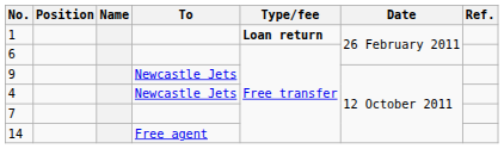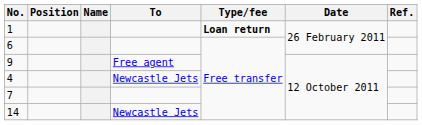9 | To: Newcastle Jets -> Free agent
14 | To: Free agent -> Newcastle Jets
